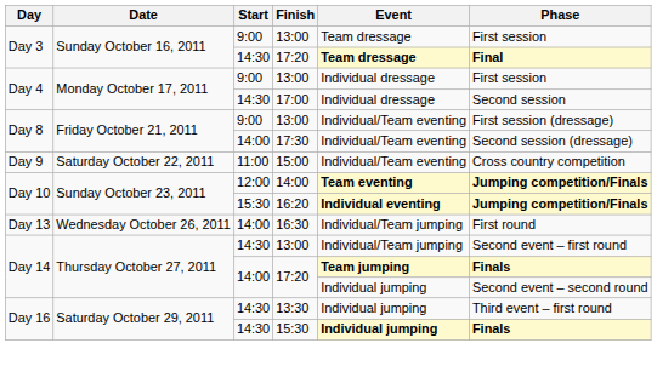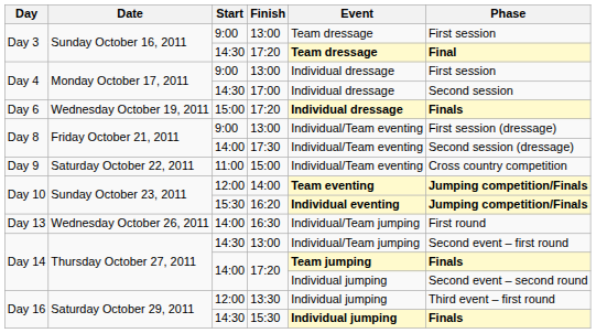+ row: Day 6 | Wednesday October 19, 2011 | 15:00 | 17:20 | Individual dressage | Finals
13:30 | Start: 14:30 -> 12:00
